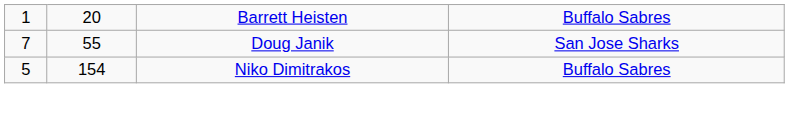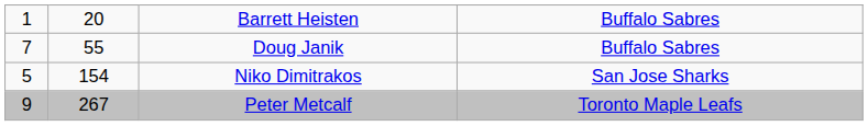Doug Janik | column 4: San Jose Sharks -> Buffalo Sabres
Niko Dimitrakos | column 4: Buffalo Sabres -> San Jose Sharks
+ row: 9 | 267 | Peter Metcalf | Toronto Maple Leafs
